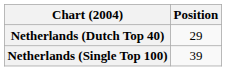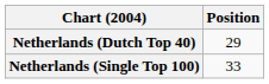Netherlands (Single Top 100) | Position: 39 -> 33
